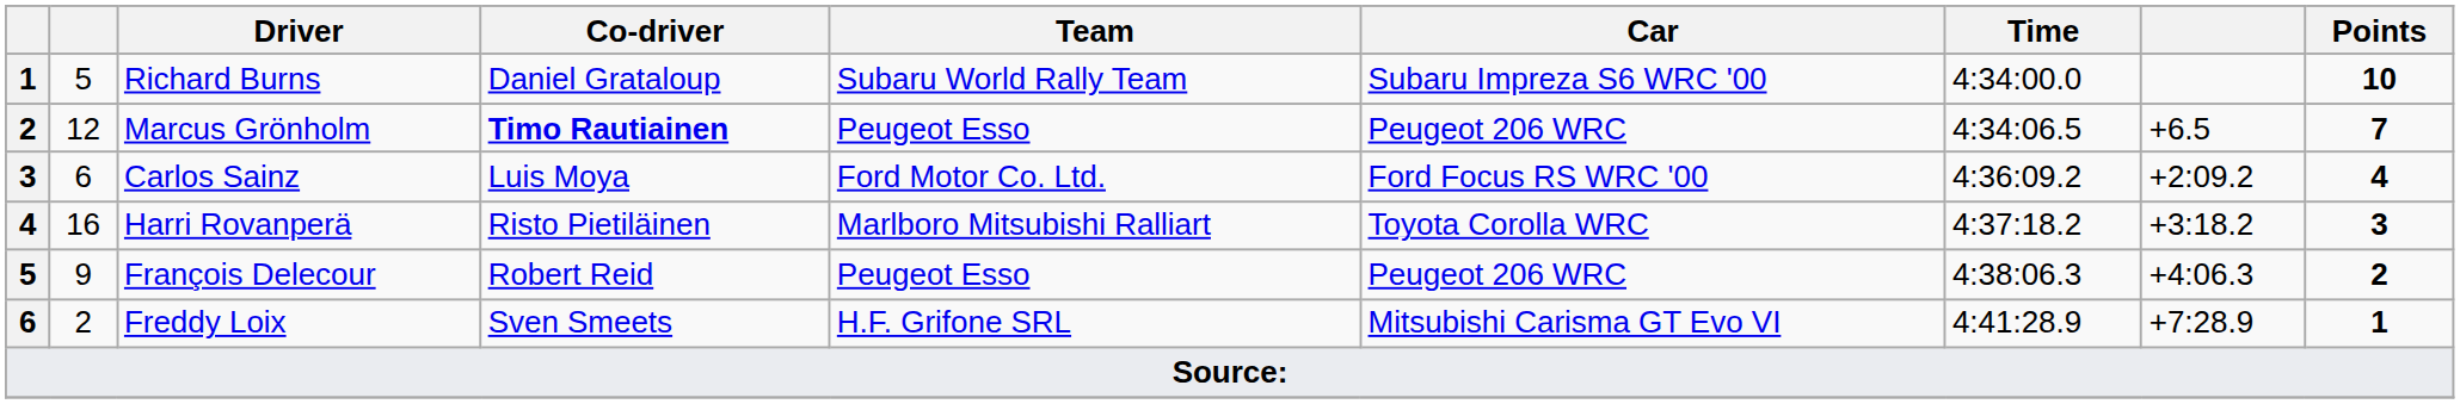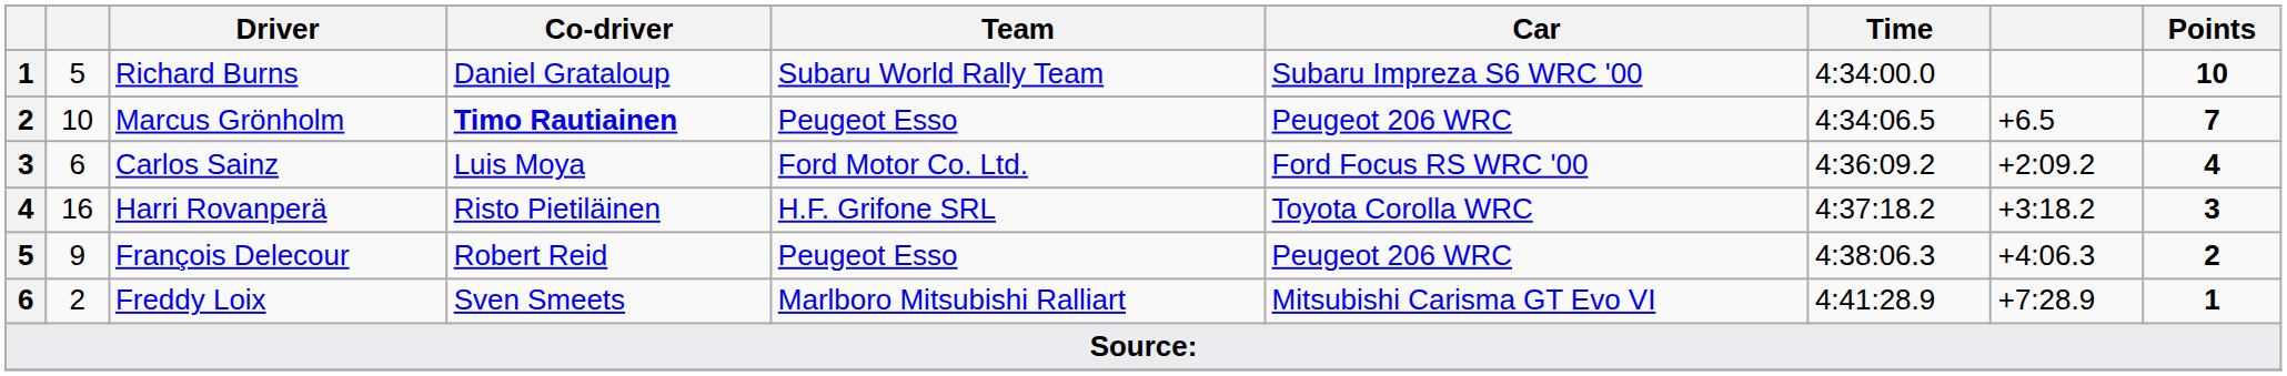Marcus Grönholm | column 2: 12 -> 10
Harri Rovanperä | Team: Marlboro Mitsubishi Ralliart -> H.F. Grifone SRL
Freddy Loix | Team: H.F. Grifone SRL -> Marlboro Mitsubishi Ralliart
